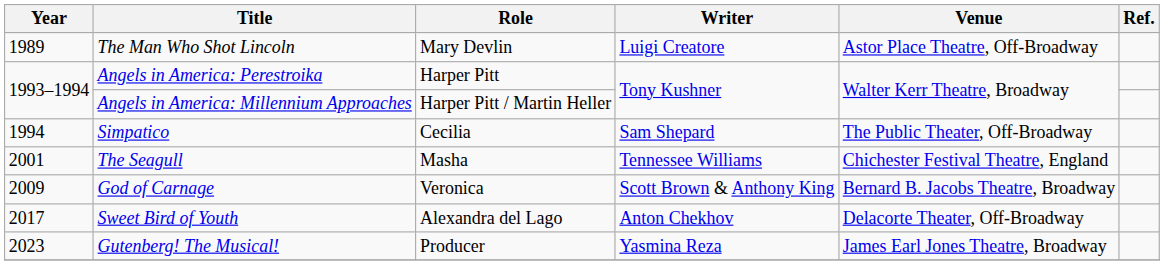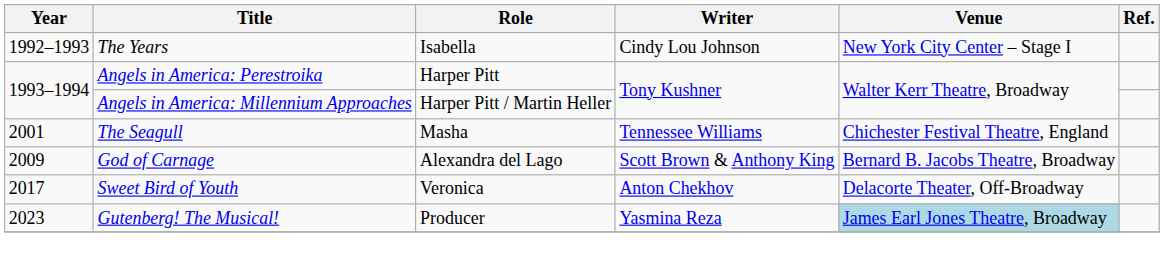- row: 1989 | The Man Who Shot Lincoln | Mary Devlin | Luigi Creatore | Astor Place Theatre, Off-Broadway
+ row: 1992–1993 | The Years | Isabella | Cindy Lou Johnson | New York City Center – Stage I
- row: 1994 | Simpatico | Cecilia | Sam Shepard | The Public Theater, Off-Broadway
God of Carnage | Role: Veronica -> Alexandra del Lago
Sweet Bird of Youth | Role: Alexandra del Lago -> Veronica
Gutenberg! The Musical! | Venue: no background -> lightblue background
